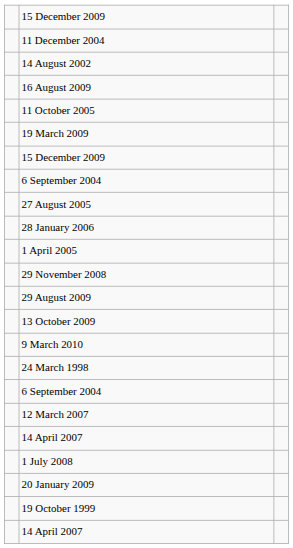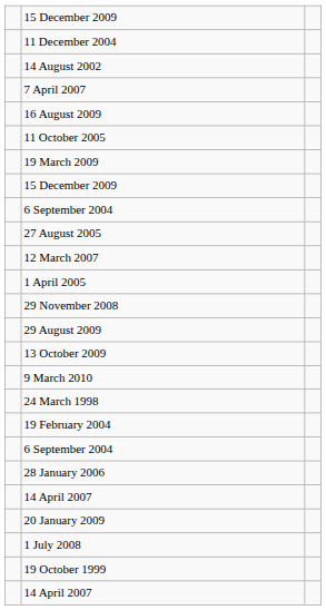+ row: 7 April 2007
rows swapped: 28 January 2006 <-> 12 March 2007
+ row: 19 February 2004
rows swapped: 1 July 2008 <-> 20 January 2009
